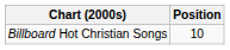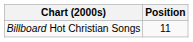Billboard Hot Christian Songs | Position: 10 -> 11
